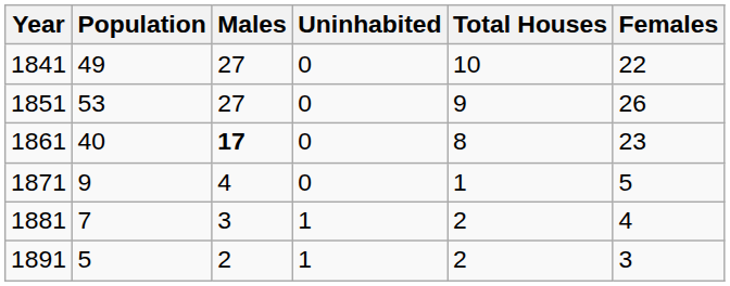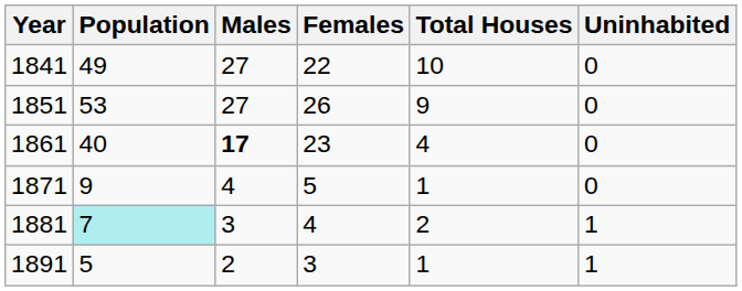columns swapped: Females <-> Uninhabited
1861 | Total Houses: 8 -> 4
1881 | Population: no background -> paleturquoise background
1891 | Total Houses: 2 -> 1
